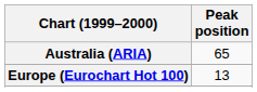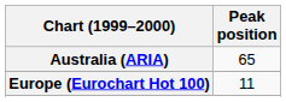Europe (Eurochart Hot 100) | Peak position: 13 -> 11
